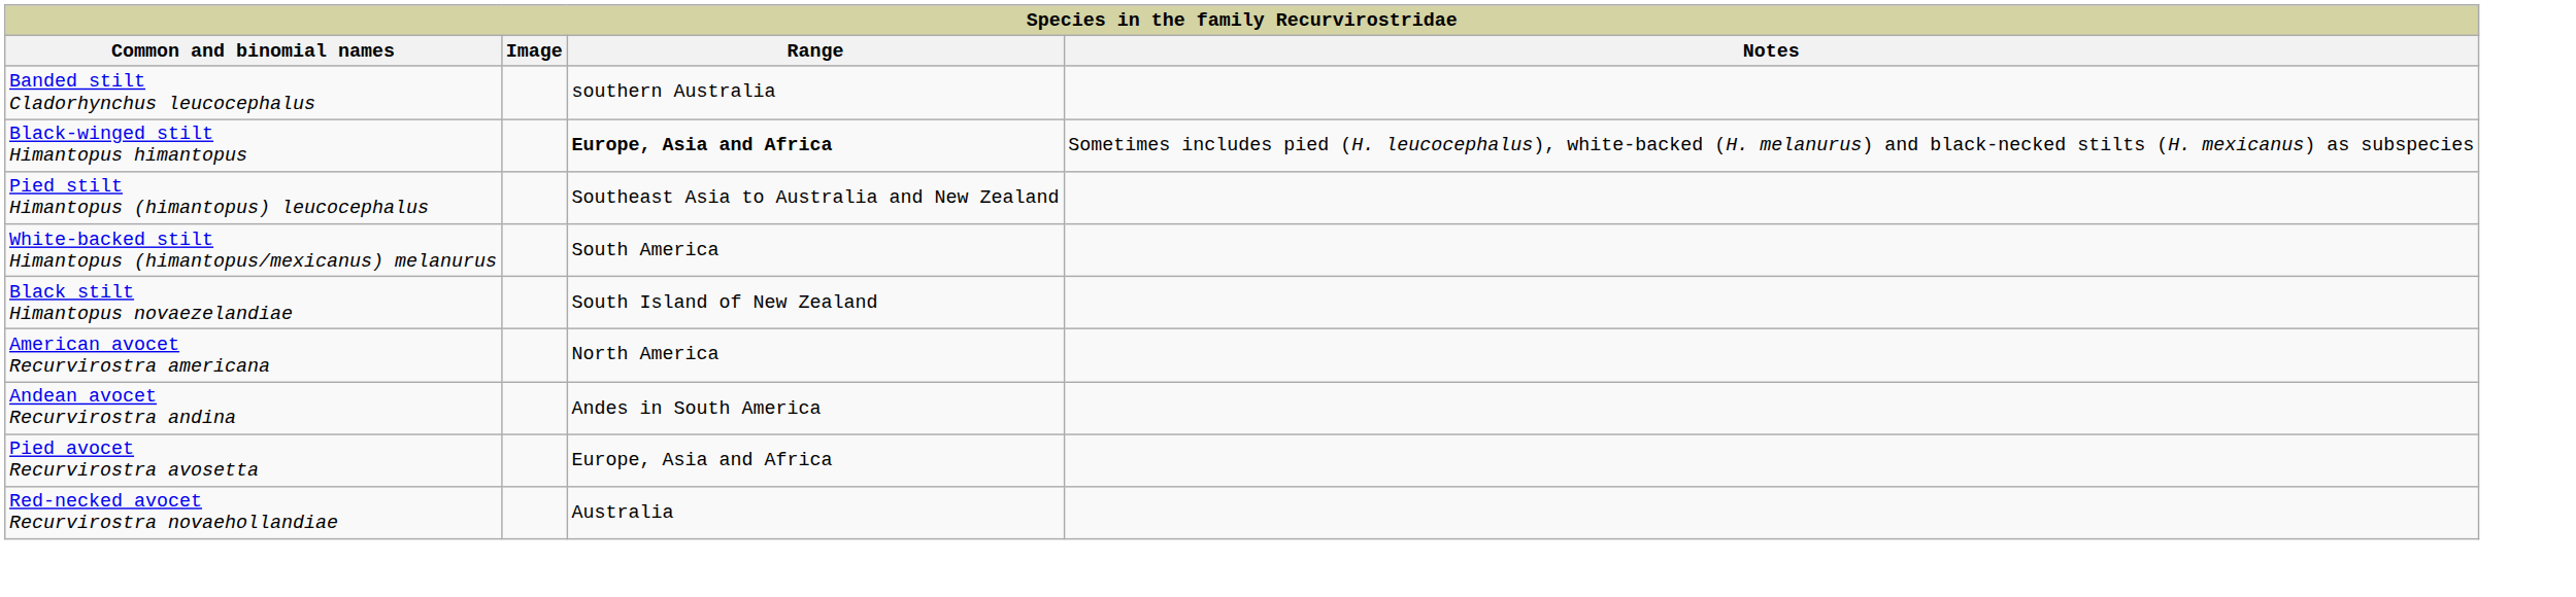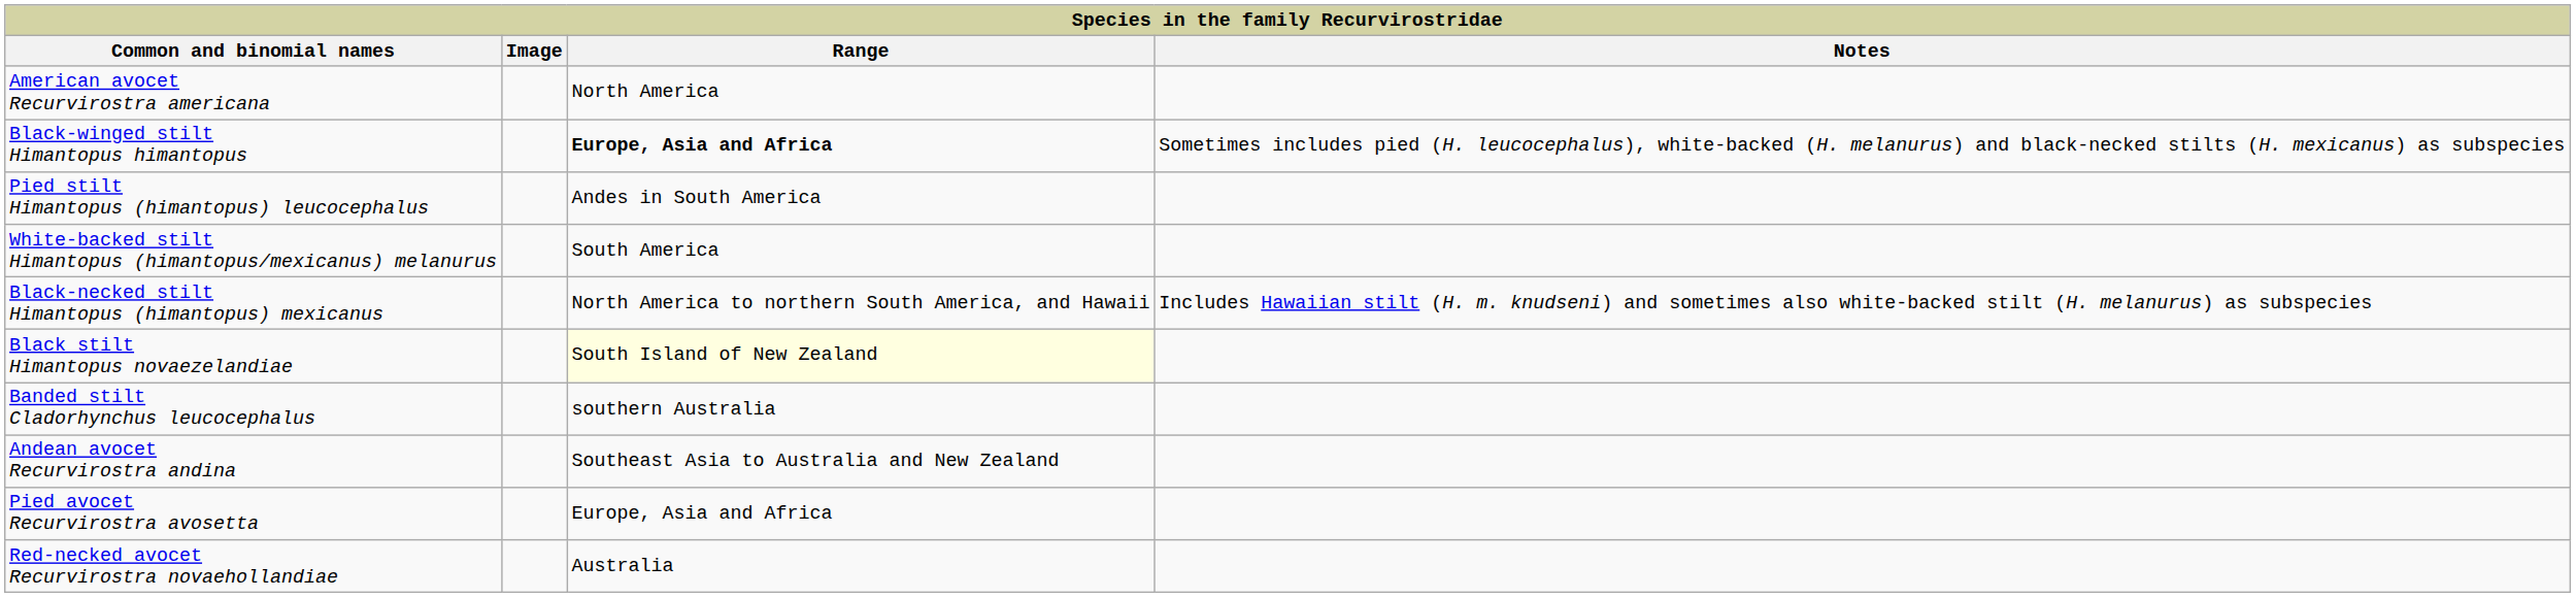rows swapped: Banded stilt Cladorhynchus leucocephalus <-> American avocet Recurvirostra americana
Pied stilt Himantopus (himantopus) leucocephalus | Range: Southeast Asia to Australia and New Zealand -> Andes in South America
+ row: Black-necked stilt Himantopus (himantopus) mexicanus | North America to northern South America, and Hawaii | Includes Hawaiian stilt (H. m. knudseni) and sometimes also white-backed stilt (H. melanurus) as subspecies
Black stilt Himantopus novaezelandiae | Range: no background -> lightyellow background
Andean avocet Recurvirostra andina | Range: Andes in South America -> Southeast Asia to Australia and New Zealand
